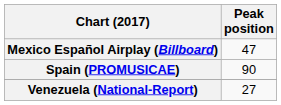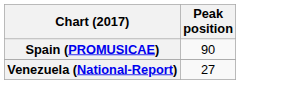- row: Mexico Español Airplay (Billboard) | 47
